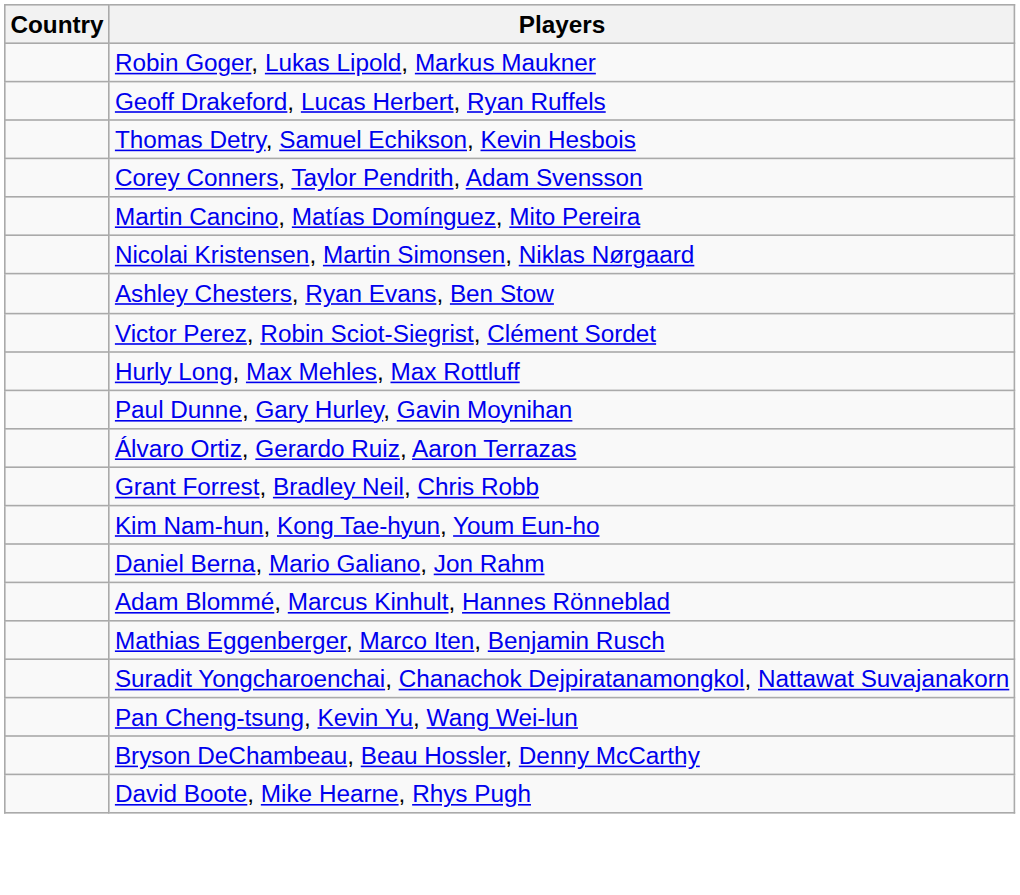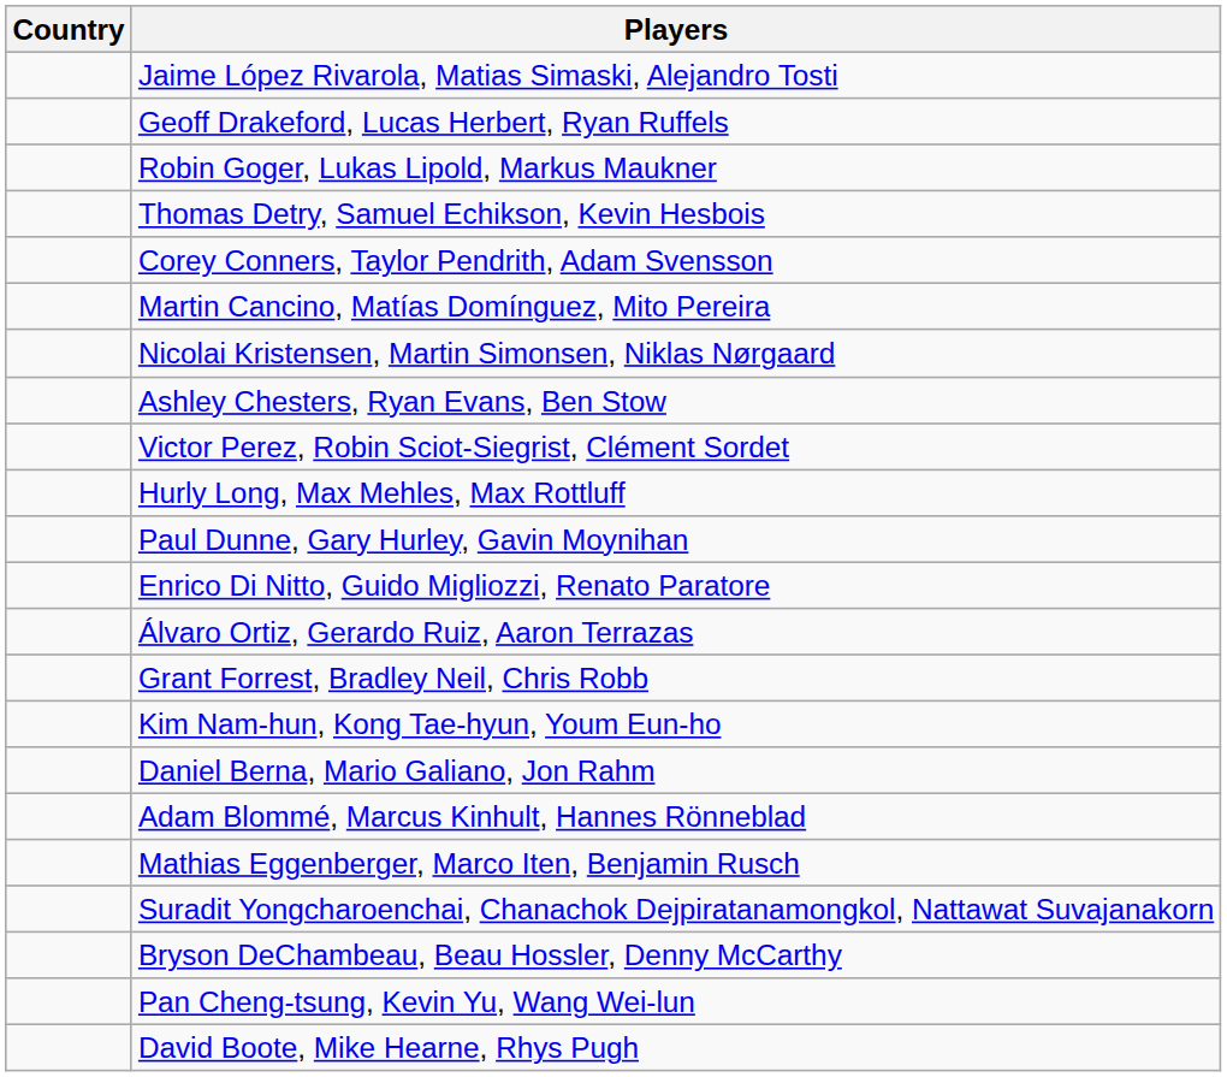+ row: Jaime López Rivarola, Matias Simaski, Alejandro Tosti
rows swapped: Geoff Drakeford, Lucas Herbert, Ryan Ruffels <-> Robin Goger, Lukas Lipold, Markus Maukner
+ row: Enrico Di Nitto, Guido Migliozzi, Renato Paratore
rows swapped: Pan Cheng-tsung, Kevin Yu, Wang Wei-lun <-> Bryson DeChambeau, Beau Hossler, Denny McCarthy
